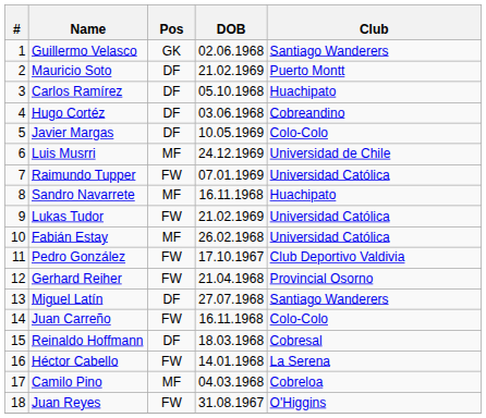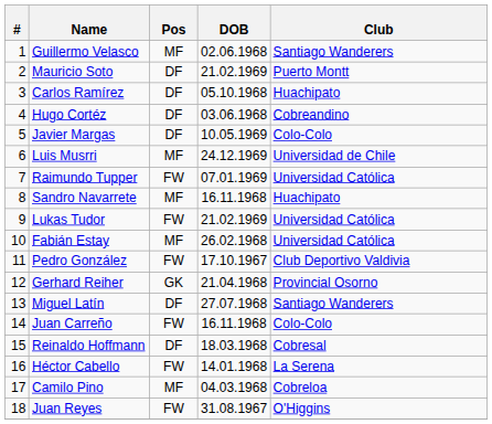Guillermo Velasco | Pos: GK -> MF
Gerhard Reiher | Pos: FW -> GK
